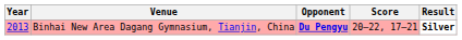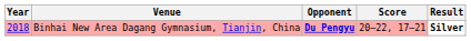Binhai New Area Dagang Gymnasium, Tianjin, China | Year: 2013 -> 2018
